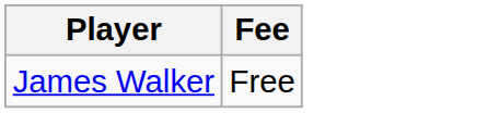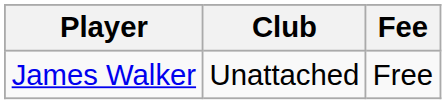+ column: Club | Unattached
